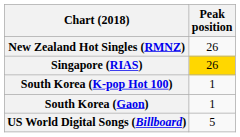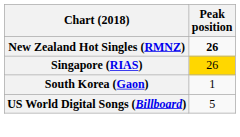New Zealand Hot Singles (RMNZ) | Peak position: normal -> bold
- row: South Korea (K-pop Hot 100) | 1
